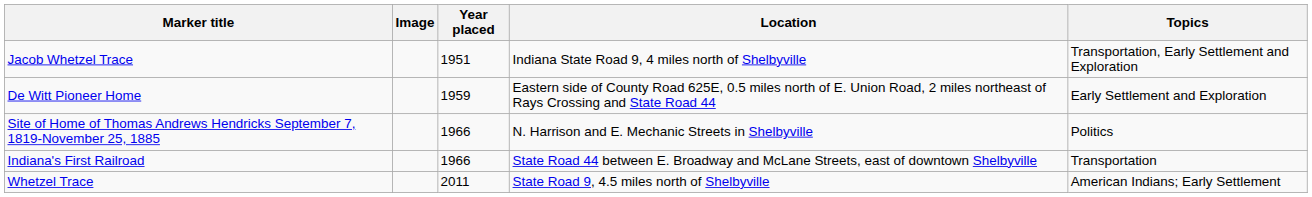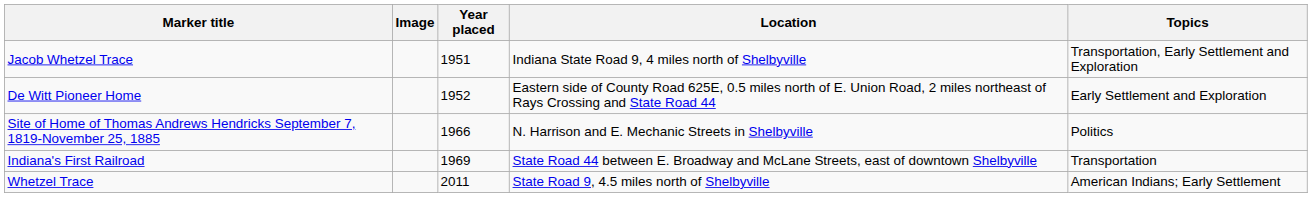De Witt Pioneer Home | Year placed: 1959 -> 1952
Indiana's First Railroad | Year placed: 1966 -> 1969
